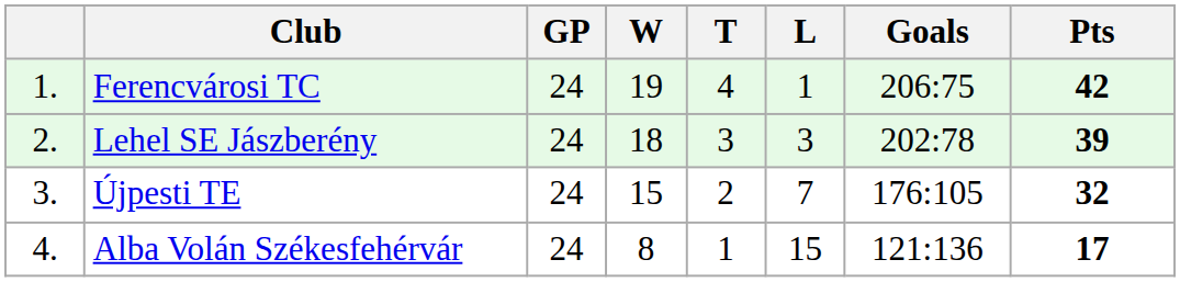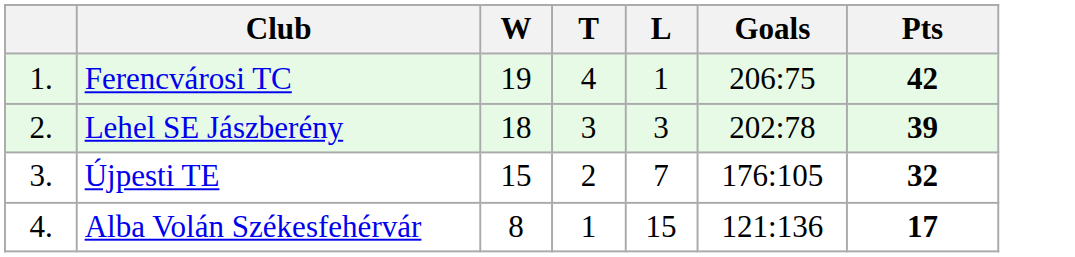- column: GP | 24 | 24 | 24 | 24
